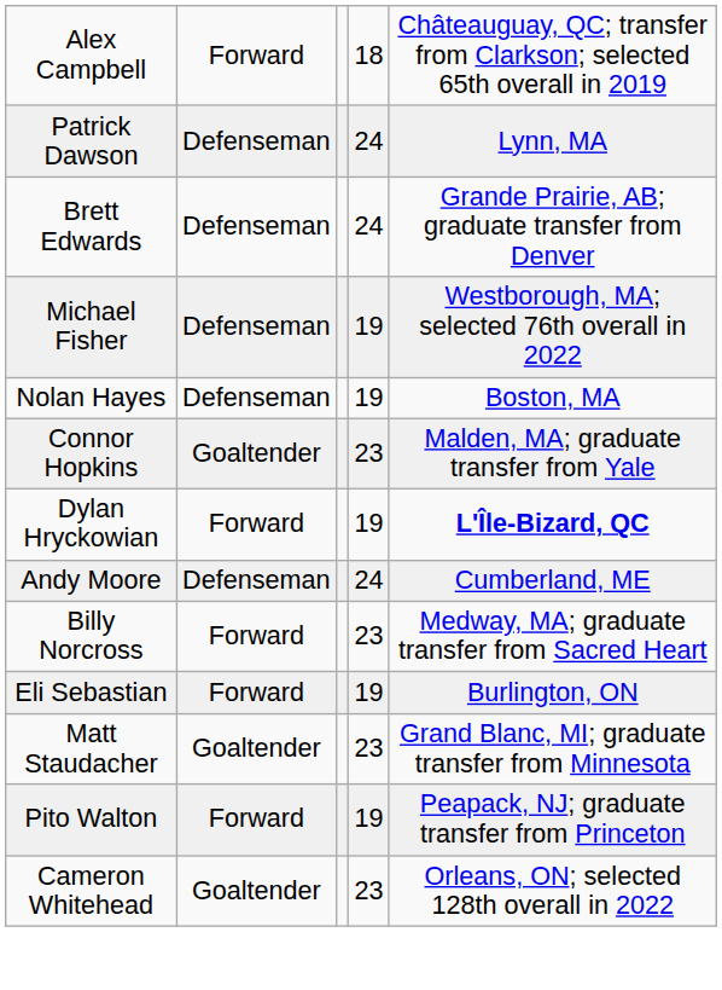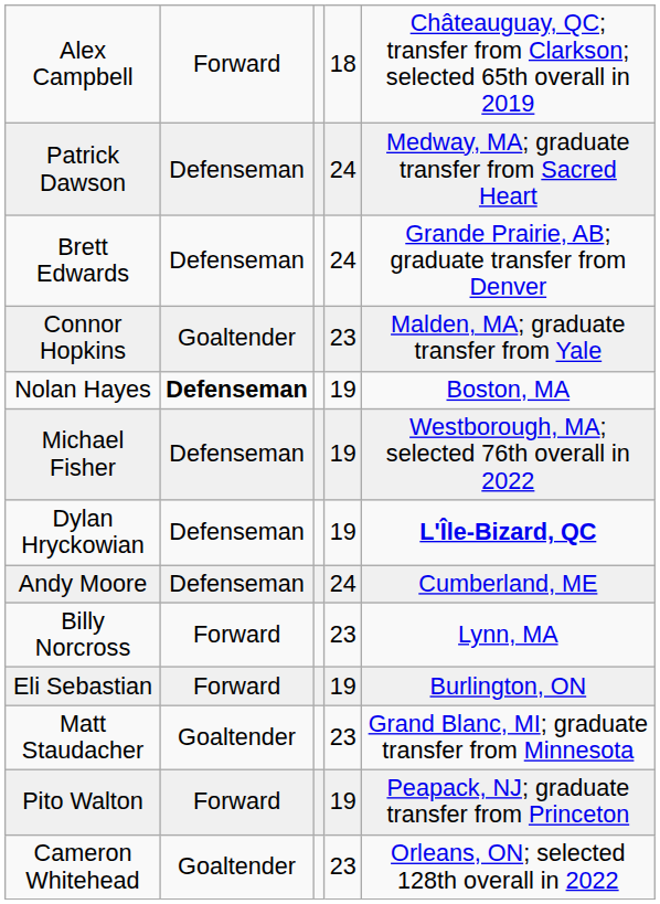Patrick Dawson | column 5: Lynn, MA -> Medway, MA; graduate transfer from Sacred Heart
rows swapped: Michael Fisher <-> Connor Hopkins
Nolan Hayes | column 2: normal -> bold
Dylan Hryckowian | column 2: Forward -> Defenseman
Billy Norcross | column 5: Medway, MA; graduate transfer from Sacred Heart -> Lynn, MA
